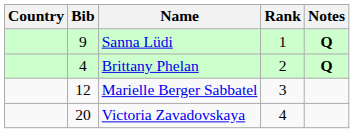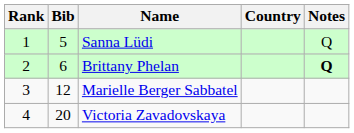columns swapped: Rank <-> Country
Sanna Lüdi | Bib: 9 -> 5
Sanna Lüdi | Notes: bold -> normal
Brittany Phelan | Bib: 4 -> 6
